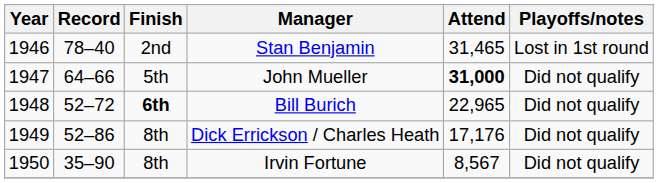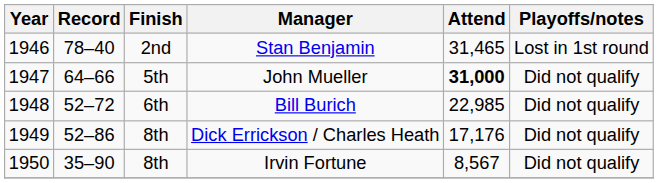Bill Burich | Finish: bold -> normal
Bill Burich | Attend: 22,965 -> 22,985
